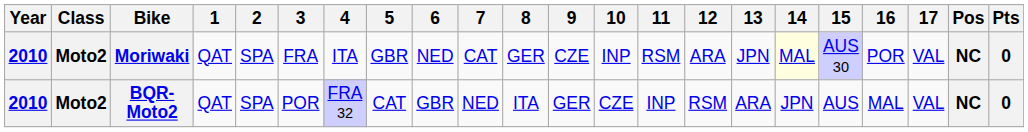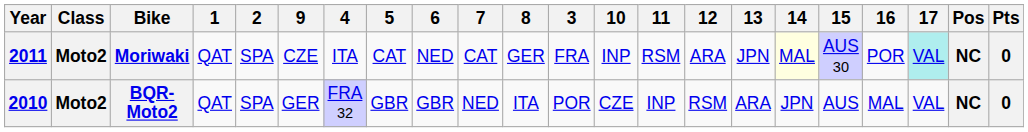columns swapped: 3 <-> 9
Moriwaki | Year: 2010 -> 2011
Moriwaki | 5: GBR -> CAT
Moriwaki | 17: no background -> paleturquoise background
BQR-Moto2 | 5: CAT -> GBR
